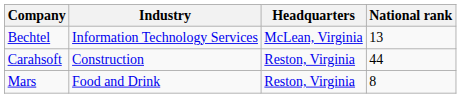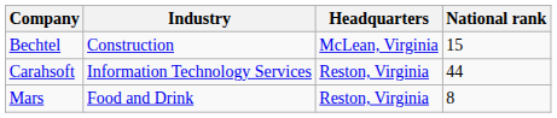Bechtel | Industry: Information Technology Services -> Construction
Bechtel | National rank: 13 -> 15
Carahsoft | Industry: Construction -> Information Technology Services
